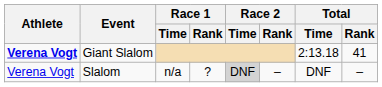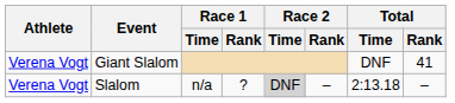Giant Slalom | Athlete: bold -> normal
Giant Slalom | Total / Time: 2:13.18 -> DNF
Slalom | Total / Time: DNF -> 2:13.18
